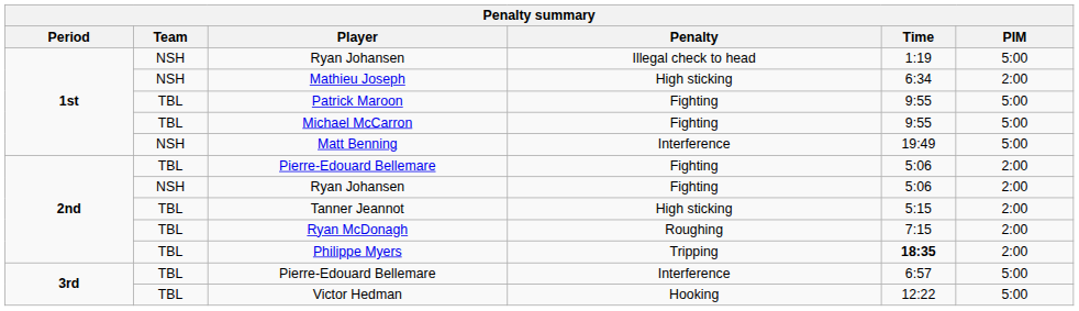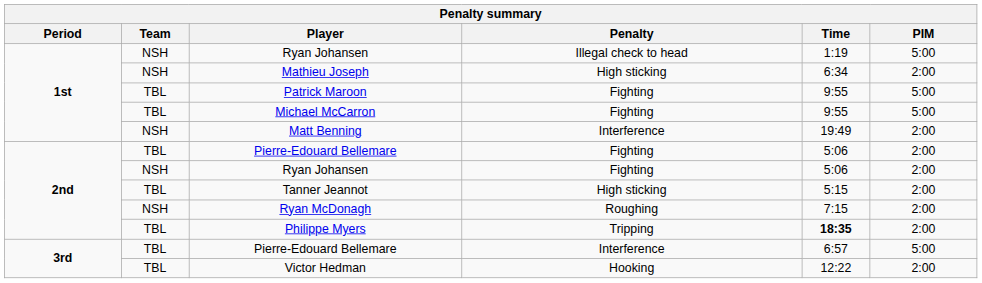Matt Benning | PIM: 5:00 -> 2:00
Ryan McDonagh | Team: TBL -> NSH
Victor Hedman | PIM: 5:00 -> 2:00
